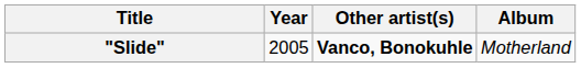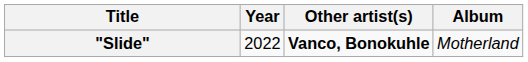"Slide" | Year: 2005 -> 2022
